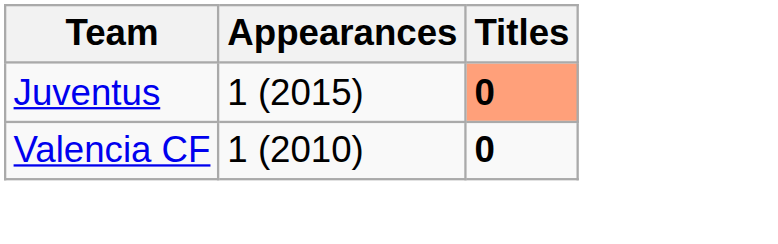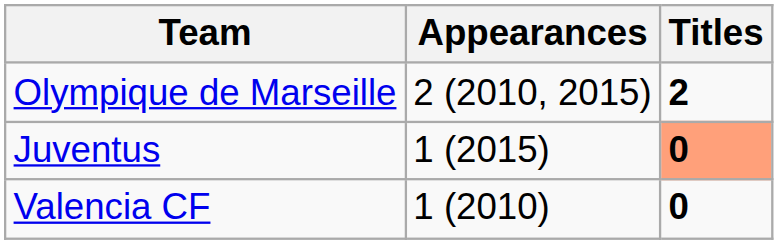+ row: Olympique de Marseille | 2 (2010, 2015) | 2
